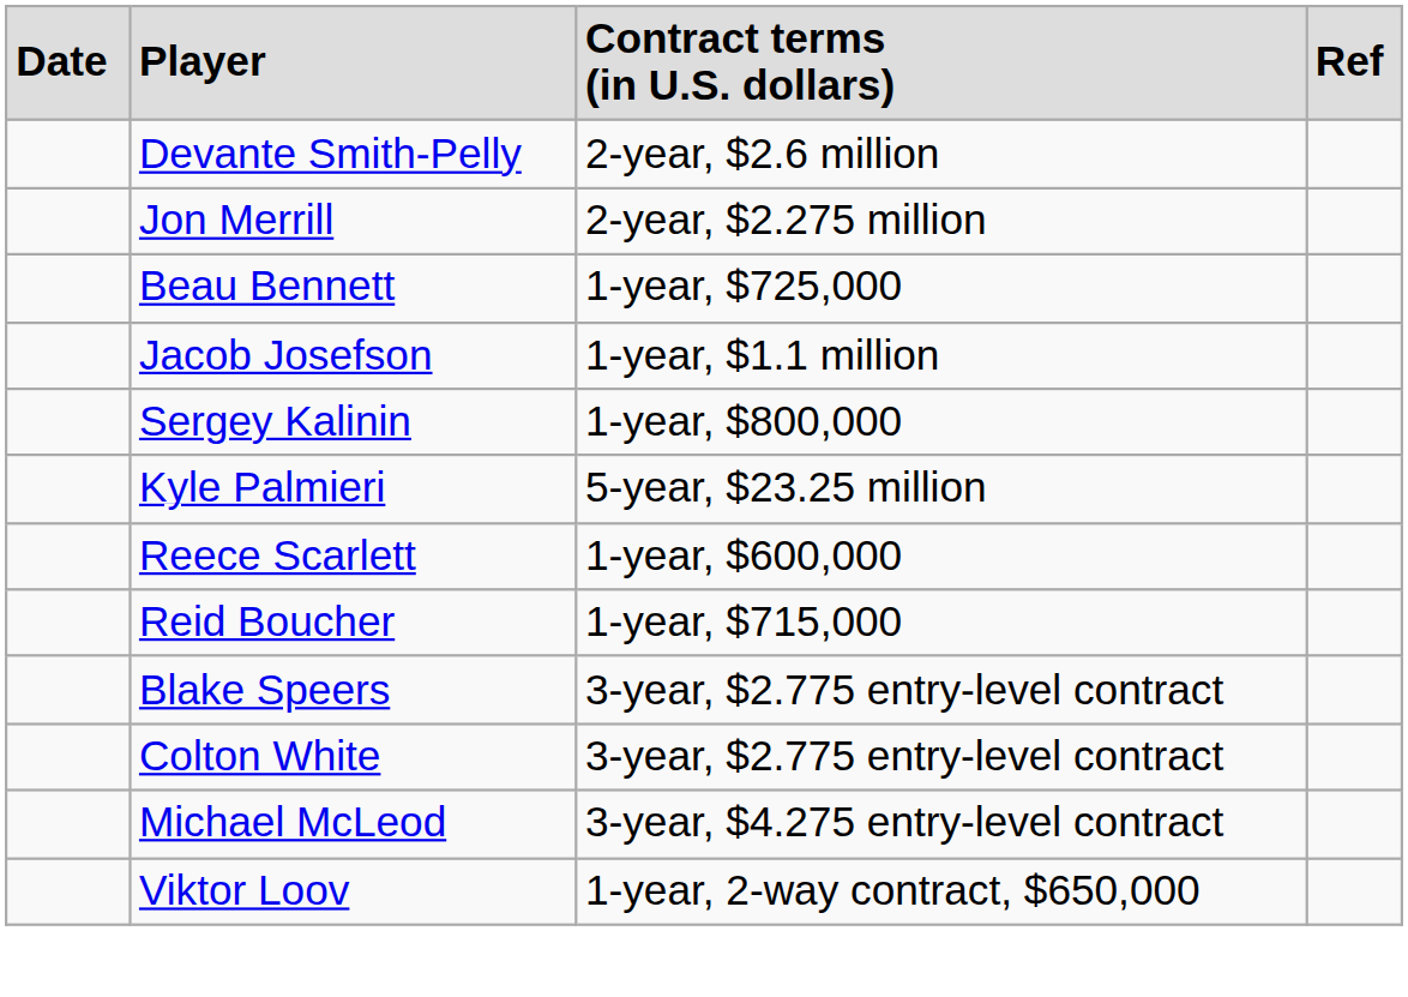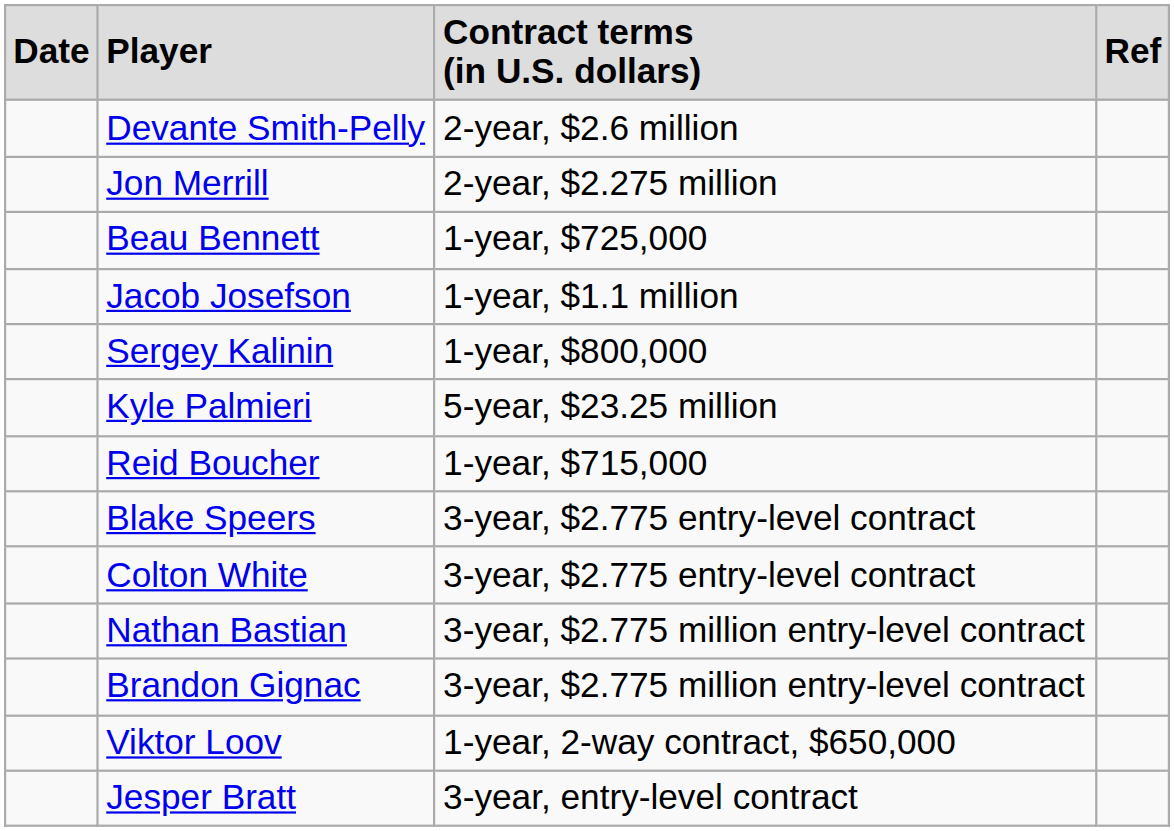- row: Reece Scarlett | 1-year, $600,000
- row: Michael McLeod | 3-year, $4.275 entry-level contract
+ row: Nathan Bastian | 3-year, $2.775 million entry-level contract
+ row: Brandon Gignac | 3-year, $2.775 million entry-level contract
+ row: Jesper Bratt | 3-year, entry-level contract
